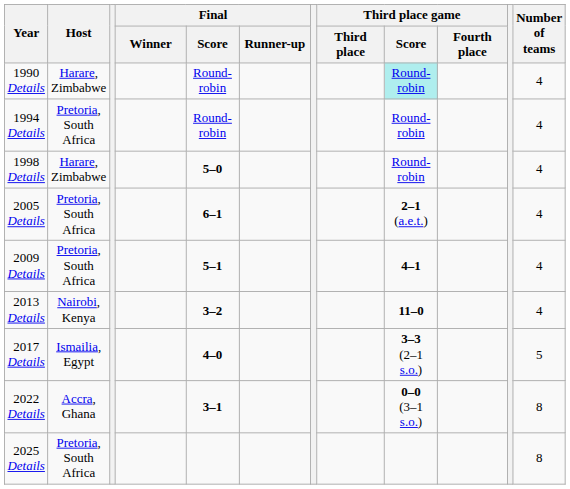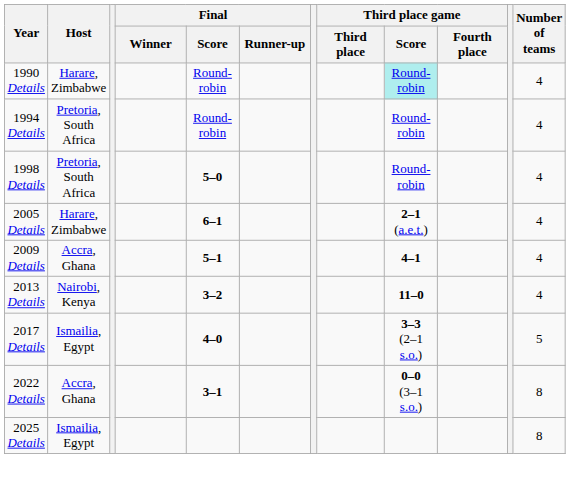1998 Details | Host: Harare, Zimbabwe -> Pretoria, South Africa
2005 Details | Host: Pretoria, South Africa -> Harare, Zimbabwe
2009 Details | Host: Pretoria, South Africa -> Accra, Ghana
2025 Details | Host: Pretoria, South Africa -> Ismailia, Egypt
